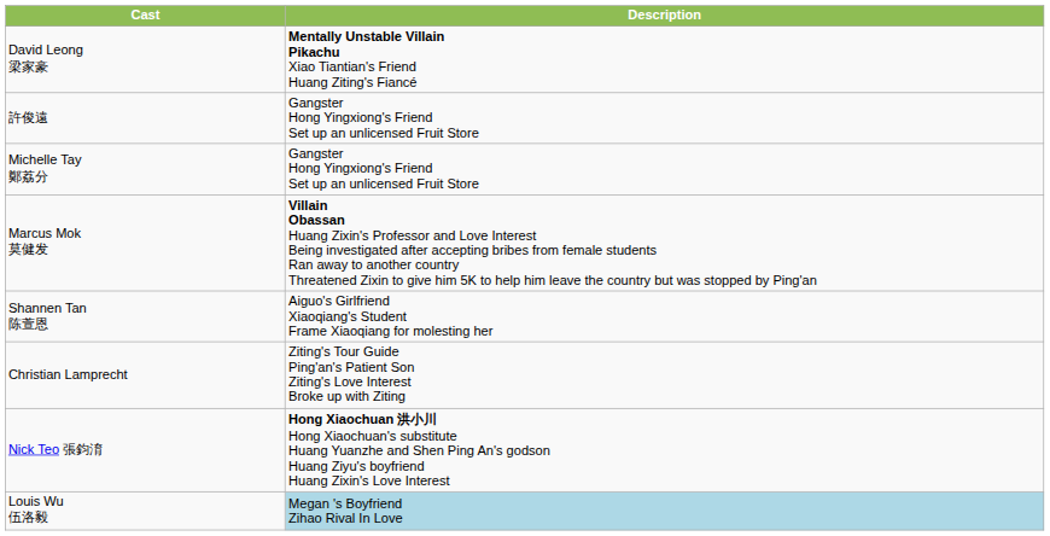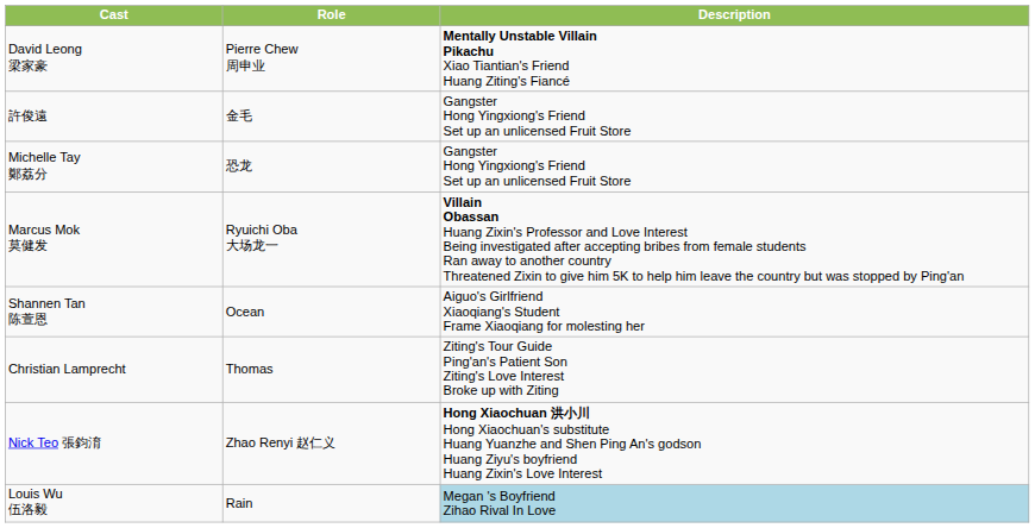+ column: Role | Pierre Chew 周申业 | 金毛 | 恐龙 | Ryuichi Oba 大场龙一 | Ocean | Thomas | Zhao Renyi 赵仁义 | Rain
